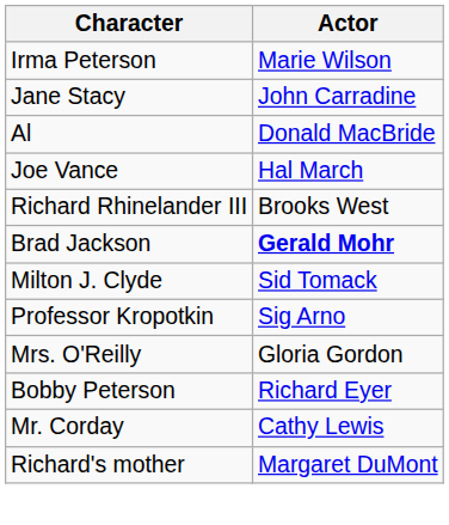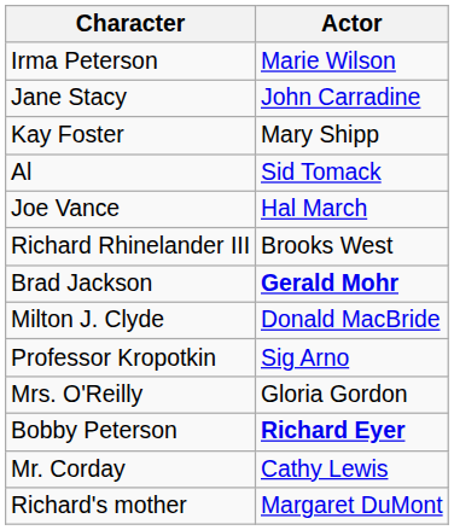+ row: Kay Foster | Mary Shipp
Al | Actor: Donald MacBride -> Sid Tomack
Milton J. Clyde | Actor: Sid Tomack -> Donald MacBride
Bobby Peterson | Actor: normal -> bold
